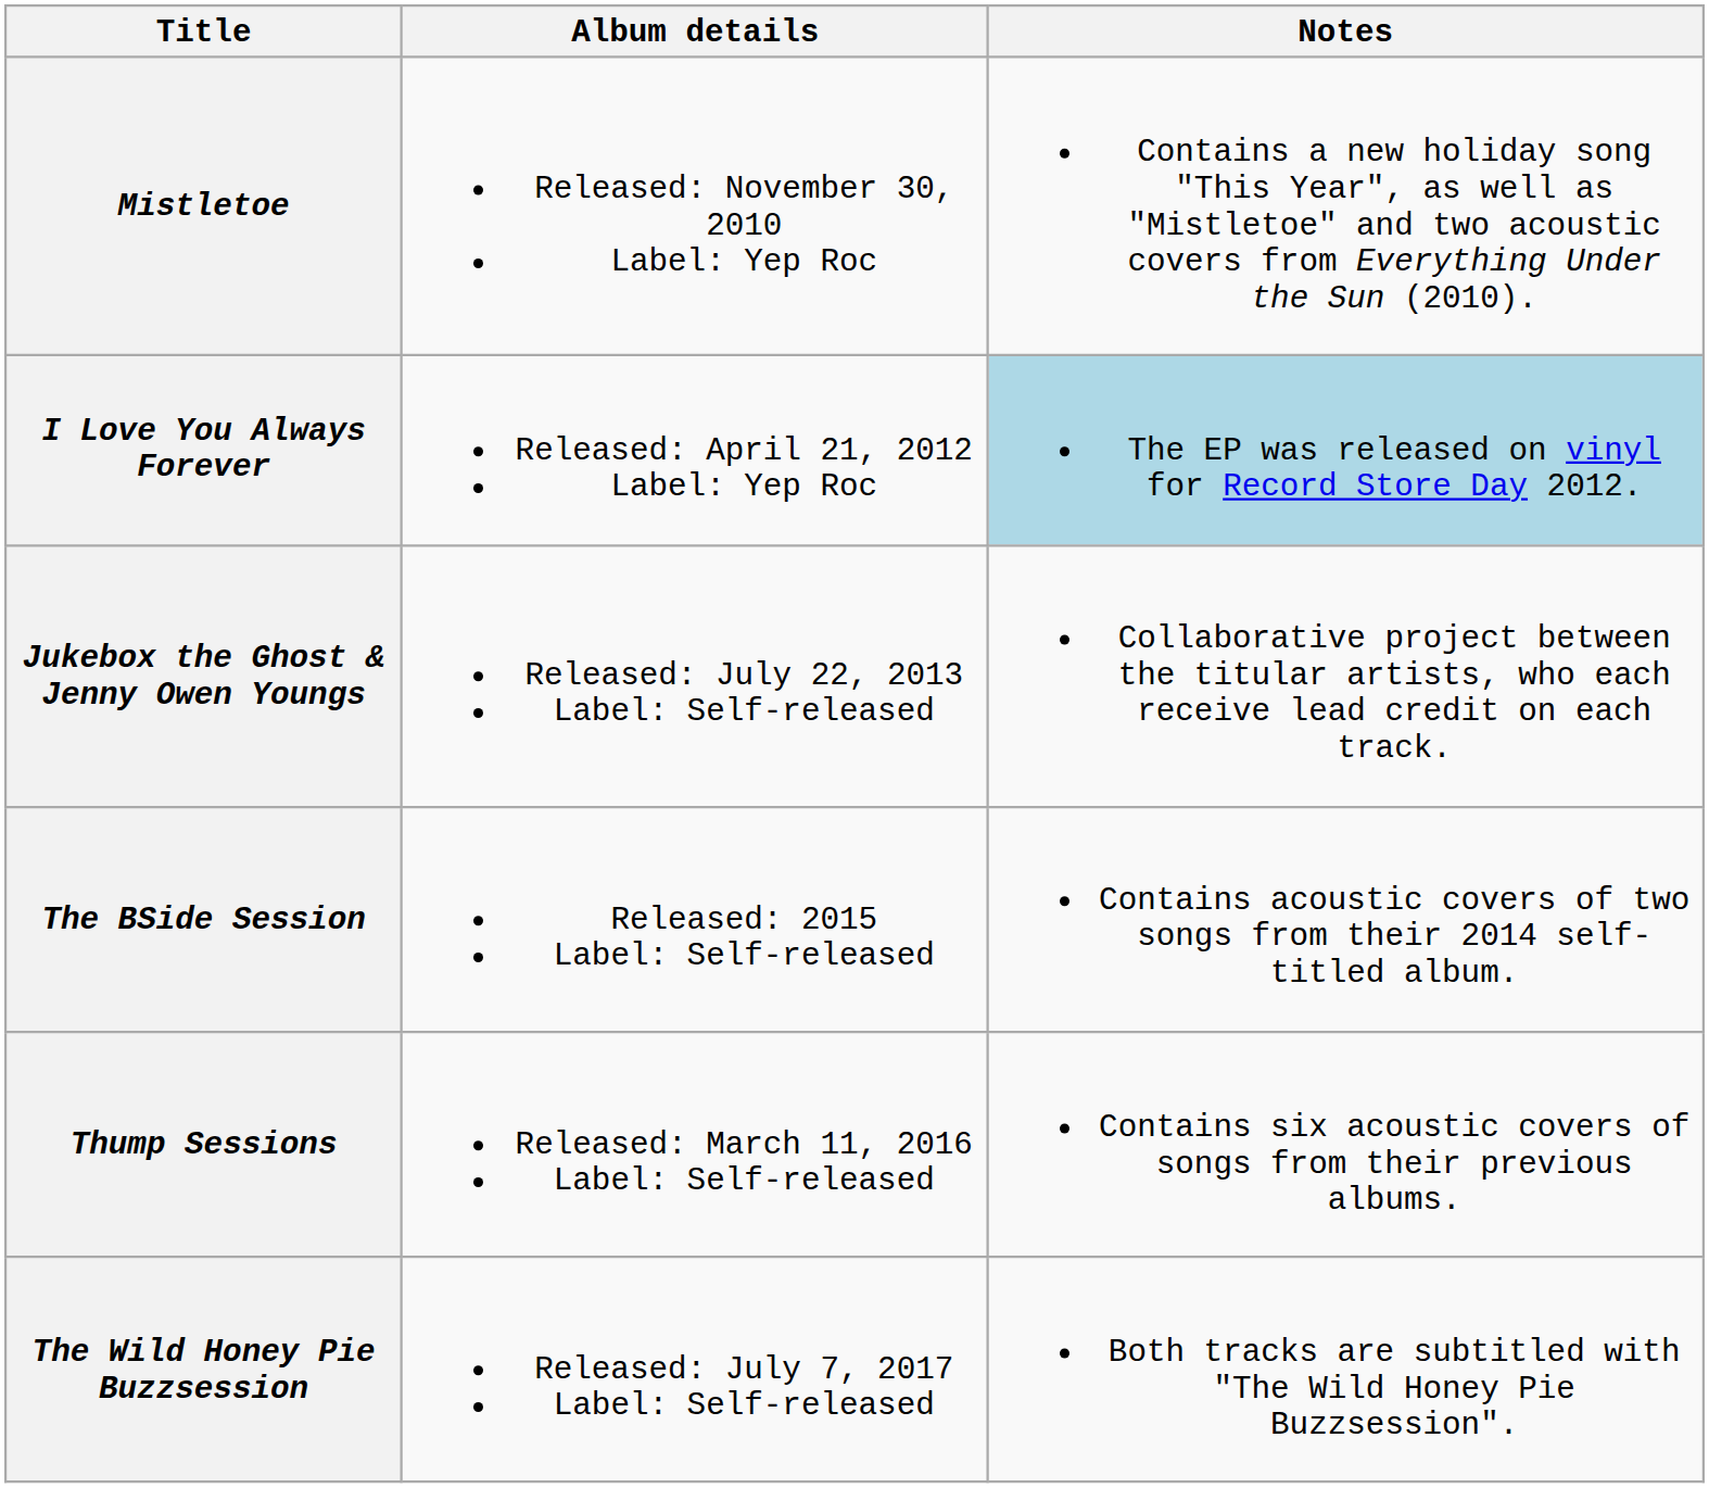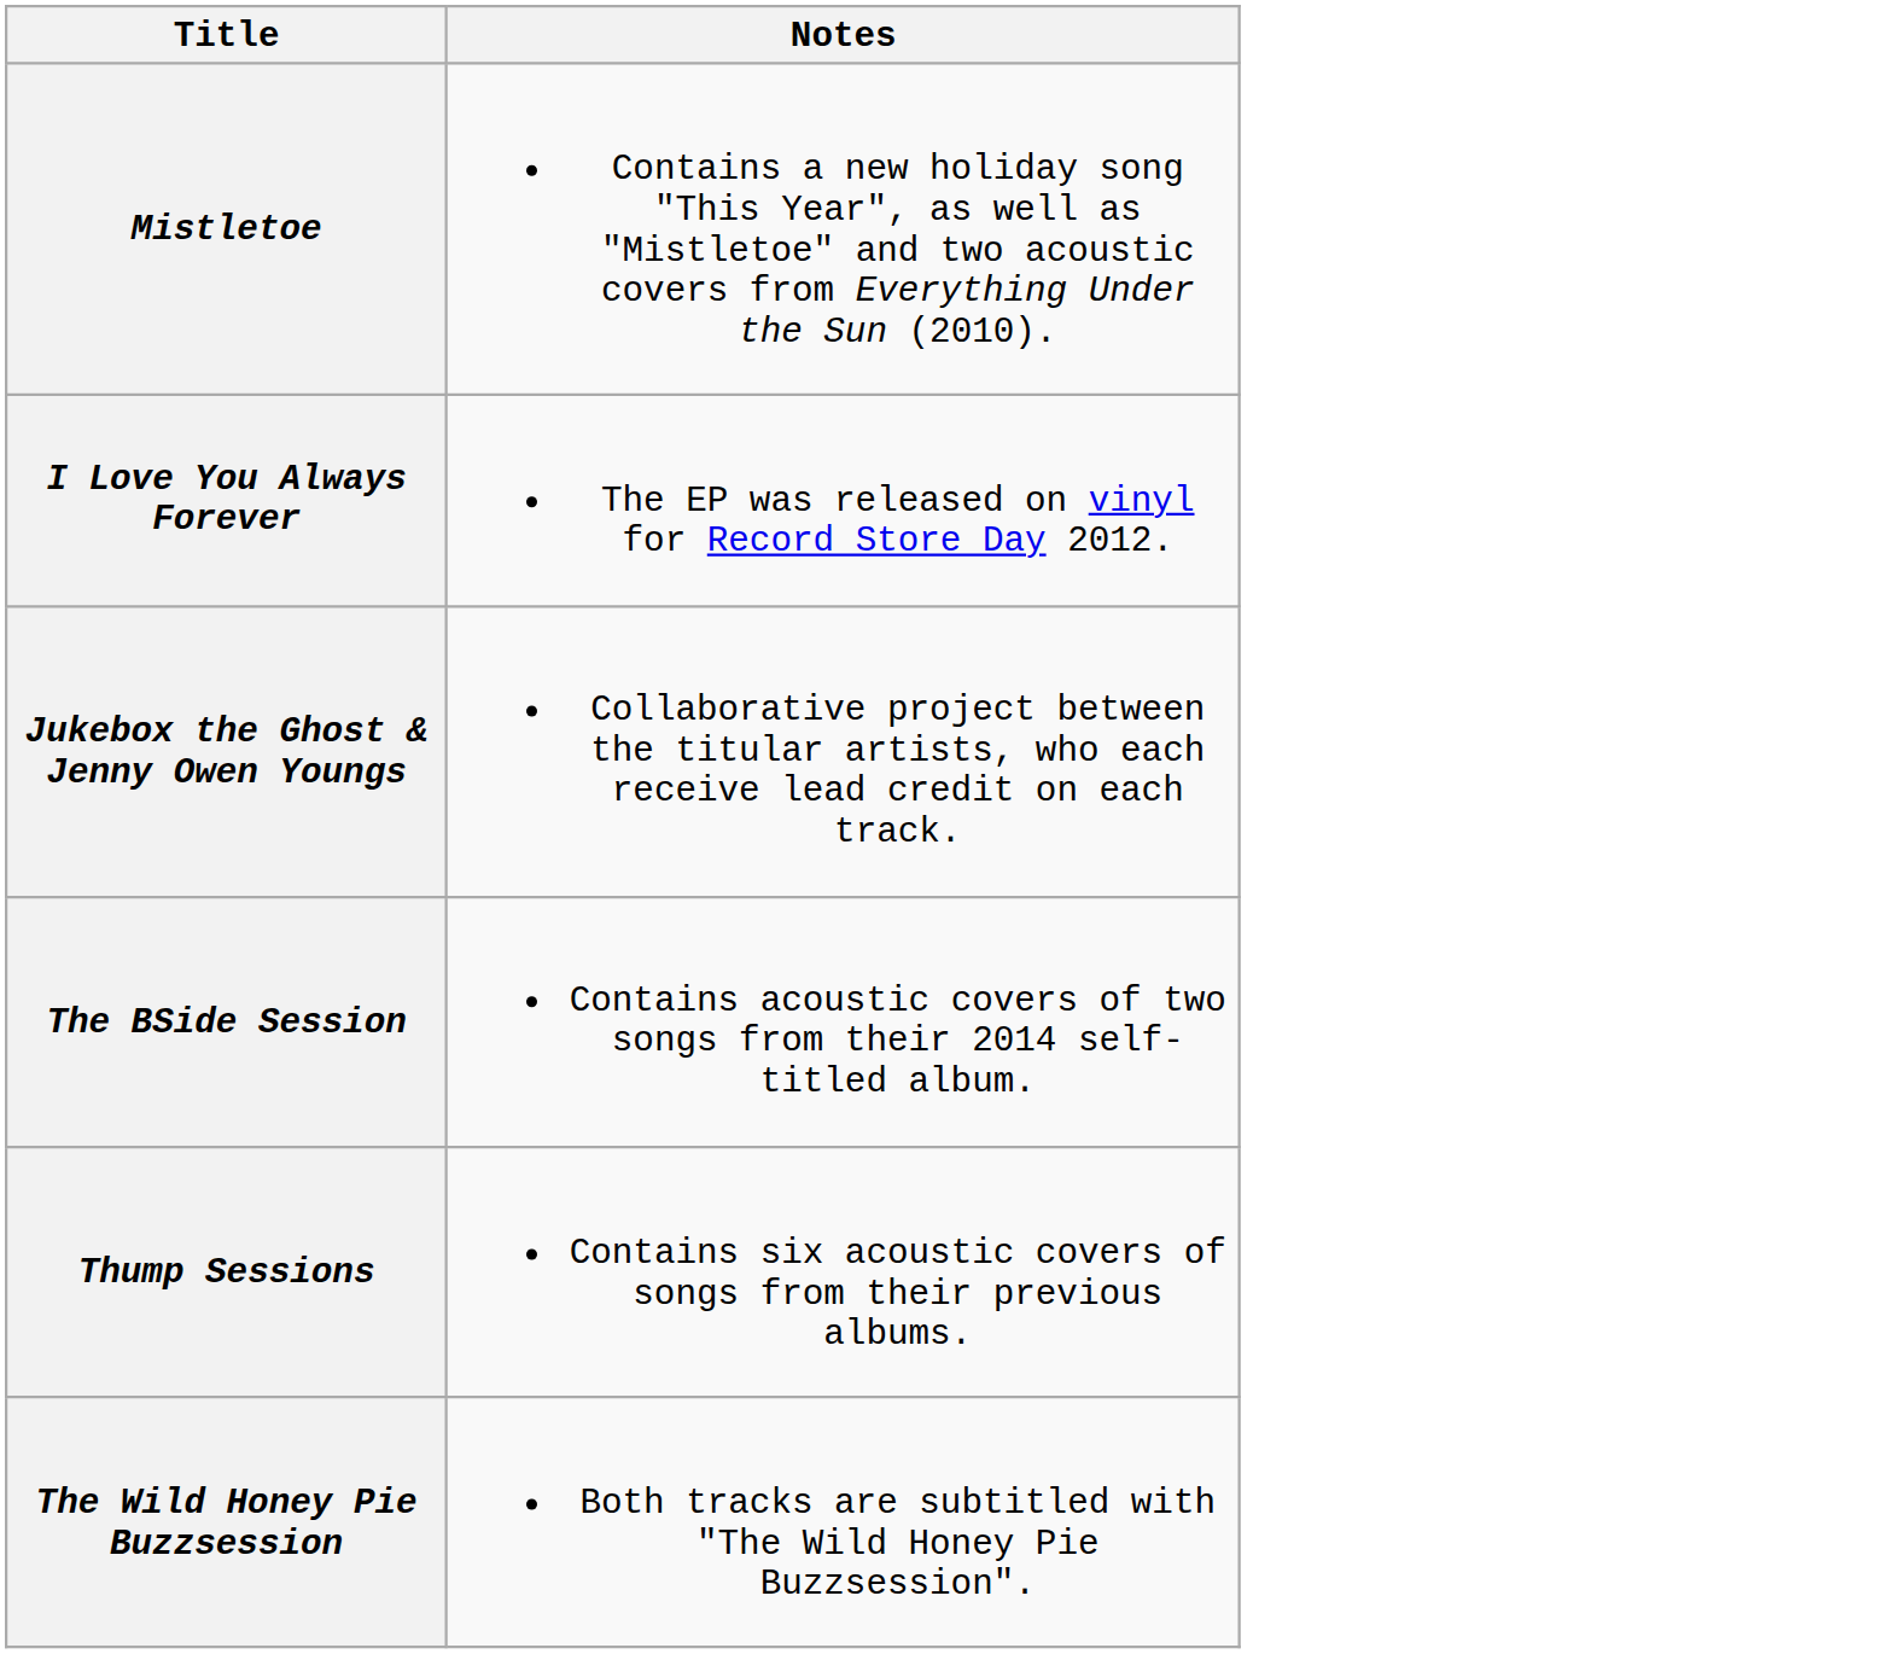- column: Album details | Released: November 30, 2010 Label: Yep Roc | Released: April 21, 2012 Label: Yep Roc | Released: July 22, 2013 Label: Self-released | Released: 2015 Label: Self-released | Released: March 11, 2016 Label: Self-released | Released: July 7, 2017 Label: Self-released
I Love You Always Forever | Notes: lightblue background -> no background
